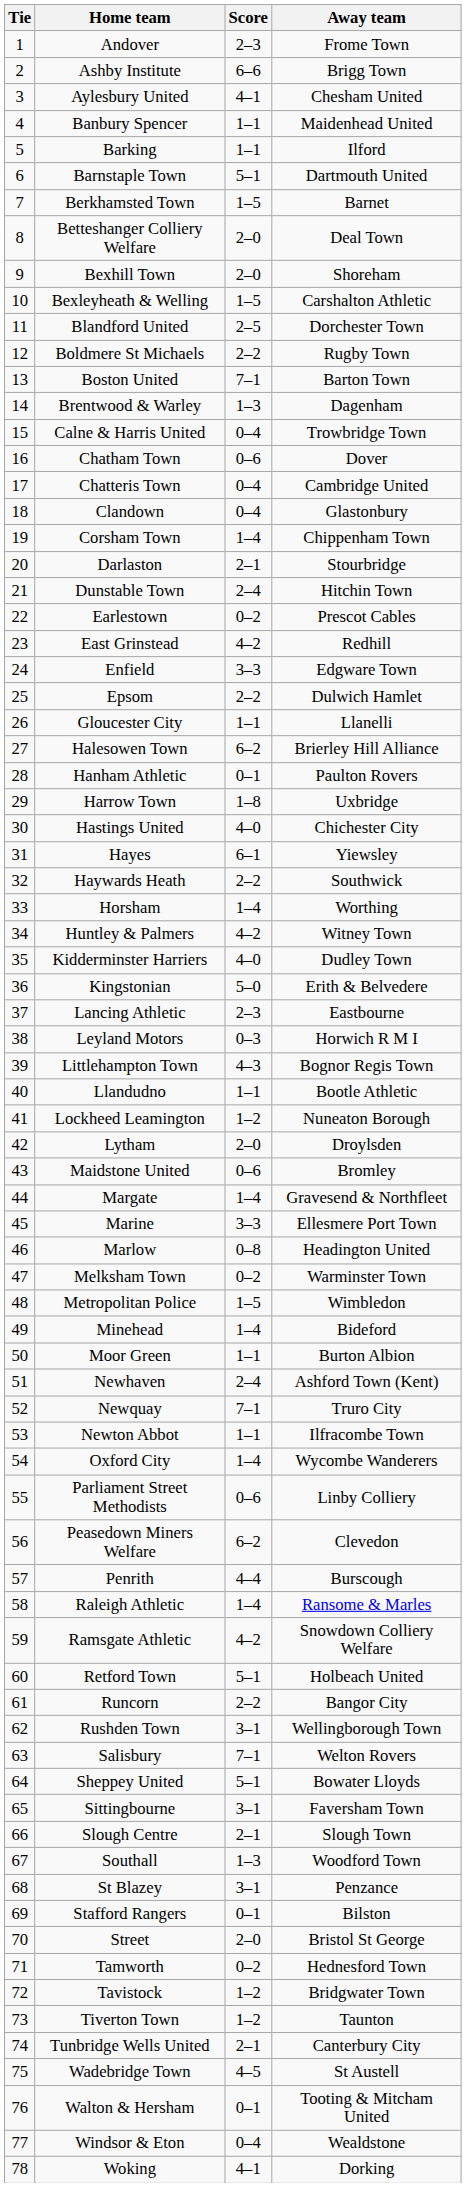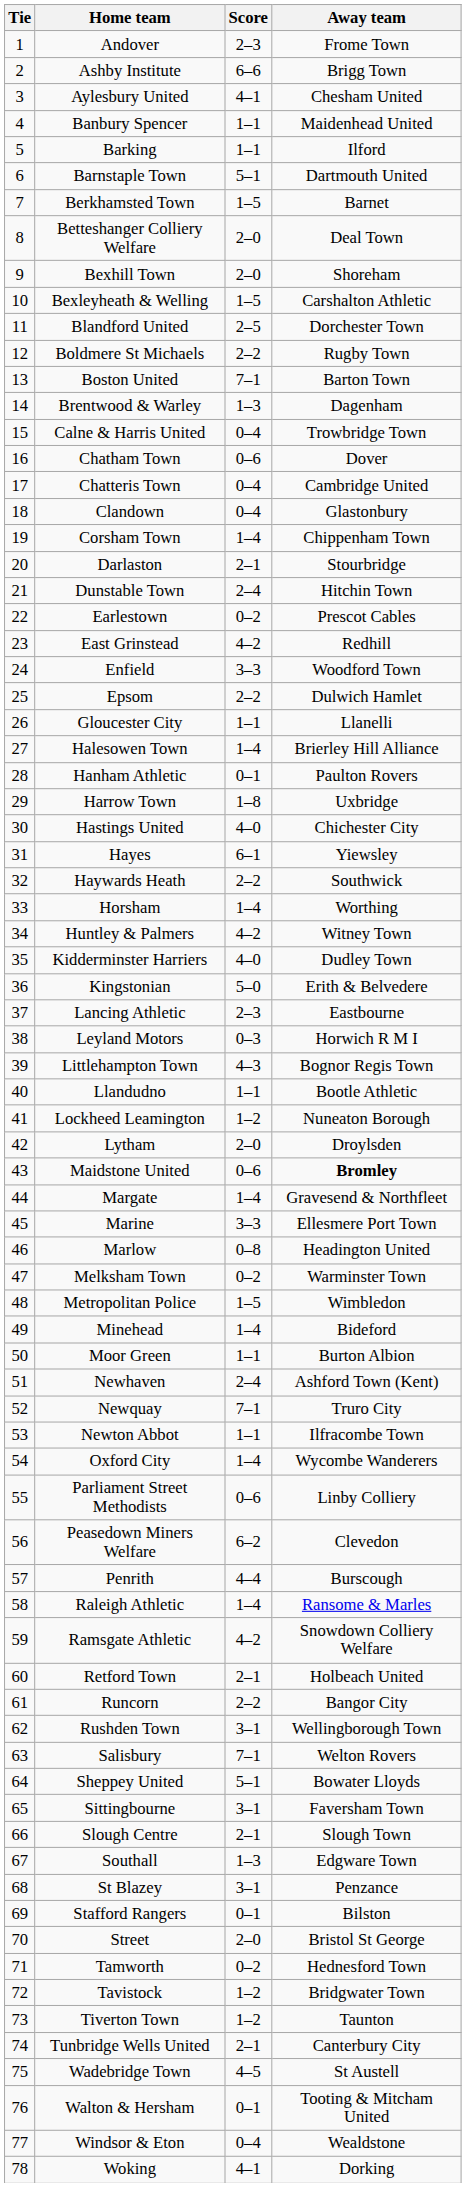Enfield | Away team: Edgware Town -> Woodford Town
Halesowen Town | Score: 6–2 -> 1–4
Maidstone United | Away team: normal -> bold
Retford Town | Score: 5–1 -> 2–1
Southall | Away team: Woodford Town -> Edgware Town
